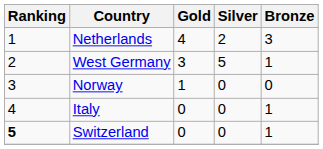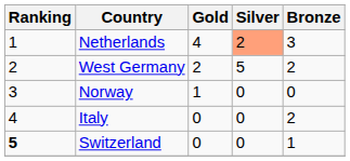Netherlands | Silver: no background -> lightsalmon background
West Germany | Gold: 3 -> 2
West Germany | Bronze: 1 -> 2
Italy | Bronze: 1 -> 2
